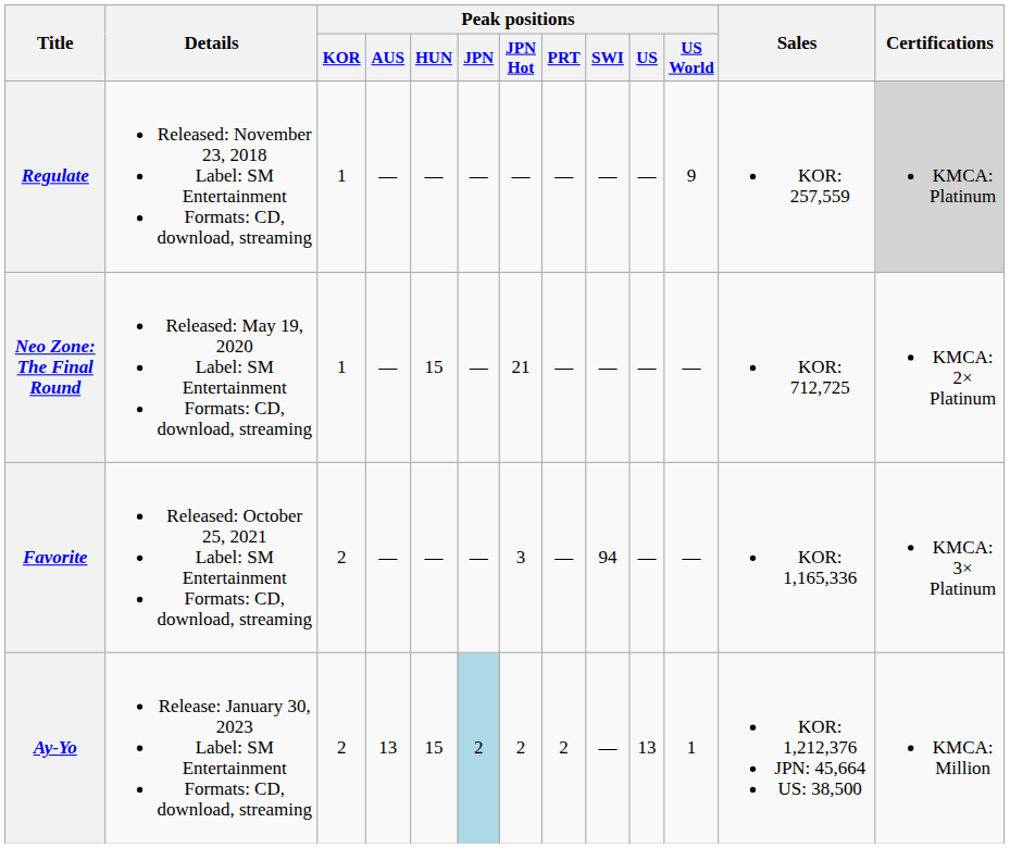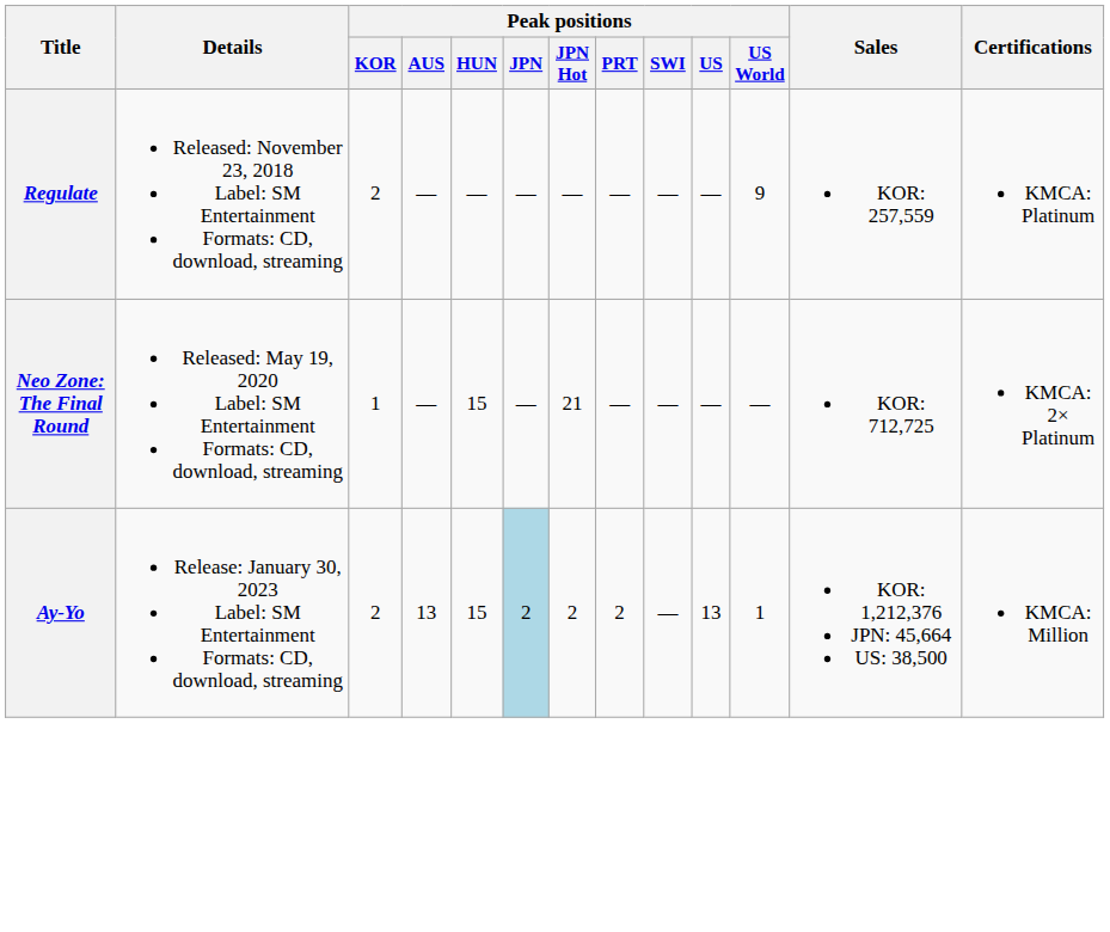Regulate | Peak positions / KOR: 1 -> 2
Regulate | Certifications: lightgrey background -> no background
- row: Favorite | Released: October 25, 2021 Label: SM Entertainment Formats: CD, download, streaming | 2 | — | — | — | 3 | — | 94 | — | — | KOR: 1,165,336 | KMCA: 3× Platinum
